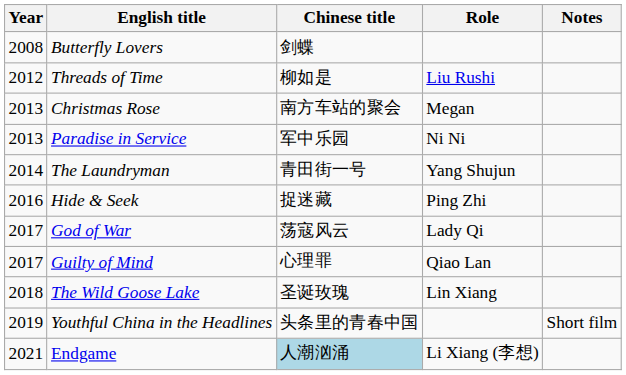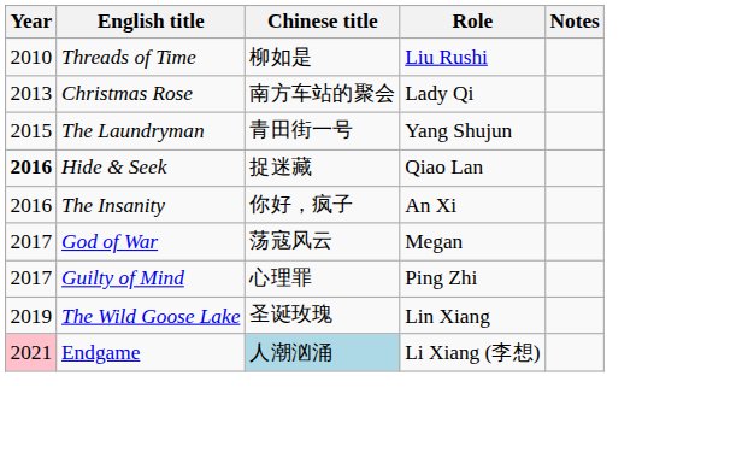- row: 2008 | Butterfly Lovers | 剑蝶
Threads of Time | Year: 2012 -> 2010
Christmas Rose | Role: Megan -> Lady Qi
- row: 2013 | Paradise in Service | 军中乐园 | Ni Ni
The Laundryman | Year: 2014 -> 2015
Hide & Seek | Year: normal -> bold
Hide & Seek | Role: Ping Zhi -> Qiao Lan
+ row: 2016 | The Insanity | 你好，疯子 | An Xi
God of War | Role: Lady Qi -> Megan
Guilty of Mind | Role: Qiao Lan -> Ping Zhi
The Wild Goose Lake | Year: 2018 -> 2019
- row: 2019 | Youthful China in the Headlines | 头条里的青春中国 | Short film
Endgame | Year: no background -> pink background
